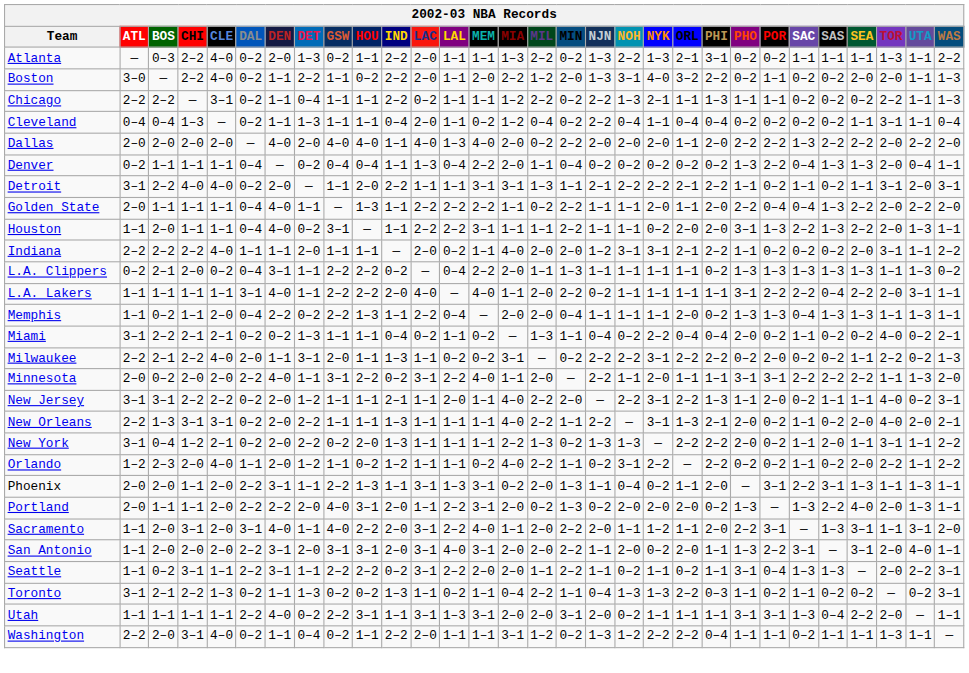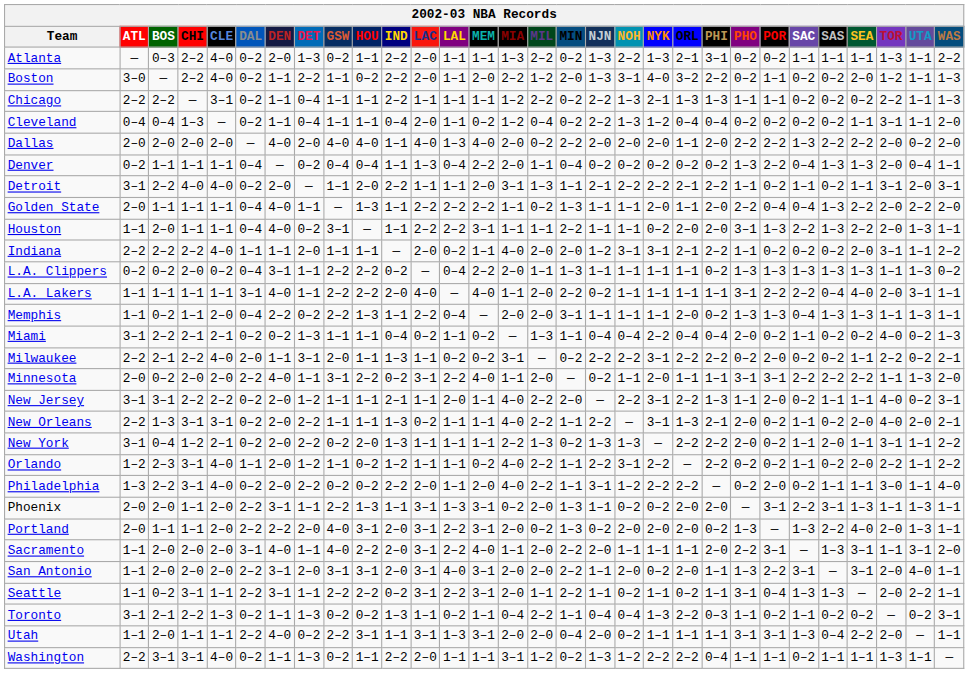Boston | TOR: 2–0 -> 1–2
Chicago | LAC: 0–2 -> 1–1
Chicago | ORL: 1–1 -> 1–3
Cleveland | DET: 1–3 -> 0–4
Cleveland | NOH: 0–4 -> 1–3
Cleveland | NYK: 1–1 -> 1–2
Cleveland | WAS: 0–4 -> 2–0
Dallas | UTA: 2–2 -> 0–2
Detroit | MEM: 3–1 -> 2–0
Golden State | MIN: 2–2 -> 1–3
L.A. Clippers | BOS: 2–1 -> 0–2
L.A. Lakers | SEA: 2–2 -> 4–0
Memphis | MIN: 0–4 -> 3–1
Miami | NOH: 0–2 -> 0–4
Miami | WAS: 2–1 -> 1–3
Milwaukee | WAS: 1–3 -> 2–1
Minnesota | NJN: 2–2 -> 0–2
New Orleans | LAC: 1–1 -> 0–2
Orlando | CHI: 2–0 -> 3–1
Orlando | NJN: 0–2 -> 2–2
+ row: Philadelphia | 1–3 | 2–2 | 3–1 | 4–0 | 0–2 | 2–0 | 2–2 | 0–2 | 0–2 | 2–2 | 2–0 | 1–1 | 2–0 | 4–0 | 2–2 | 1–1 | 3–1 | 1–2 | 2–2 | 2–2 | — | 0–2 | 2–0 | 0–2 | 1–1 | 1–1 | 3–0 | 1–1 | 4–0
Phoenix | NOH: 0–4 -> 0–2
Phoenix | ORL: 1–1 -> 2–0
Portland | LAC: 1–1 -> 3–1
Sacramento | CHI: 3–1 -> 2–0
Sacramento | NYK: 1–2 -> 1–1
Seattle | MEM: 2–0 -> 3–1
Seattle | WAS: 3–1 -> 1–1
Toronto | NOH: 1–3 -> 0–4
Utah | BOS: 1–1 -> 2–0
Utah | MIN: 3–1 -> 0–4
Washington | BOS: 2–0 -> 3–1
Washington | DET: 0–4 -> 1–3
